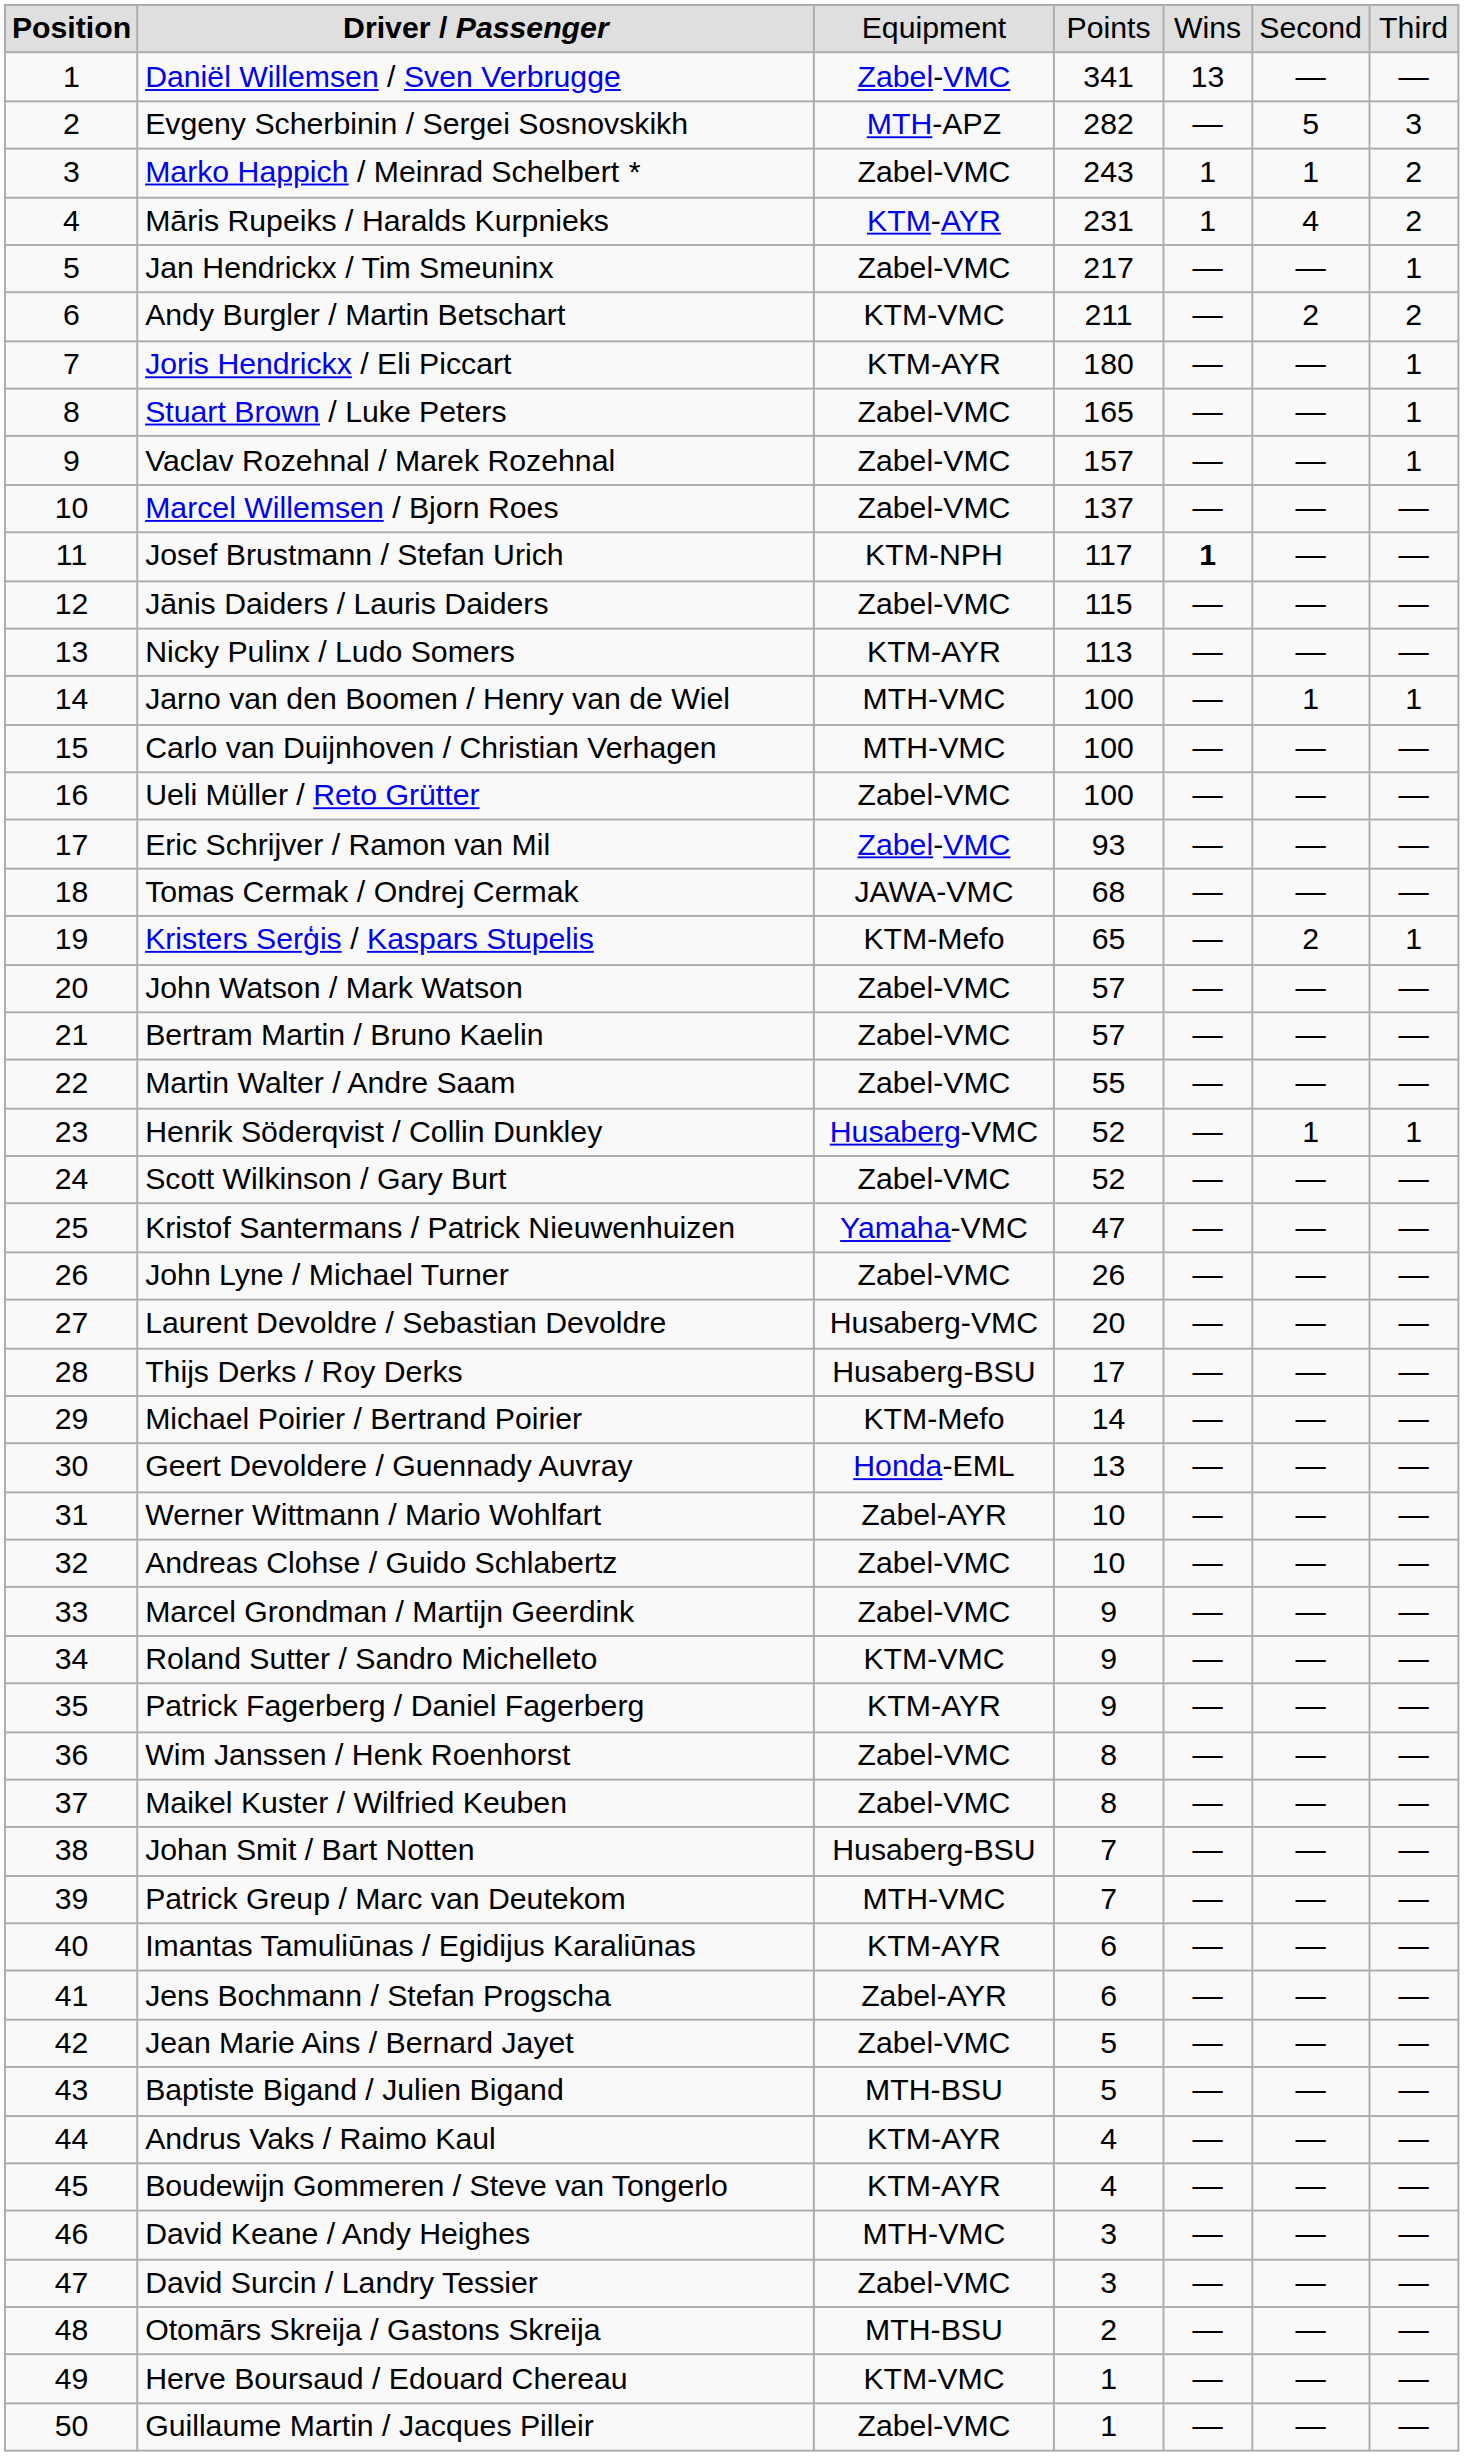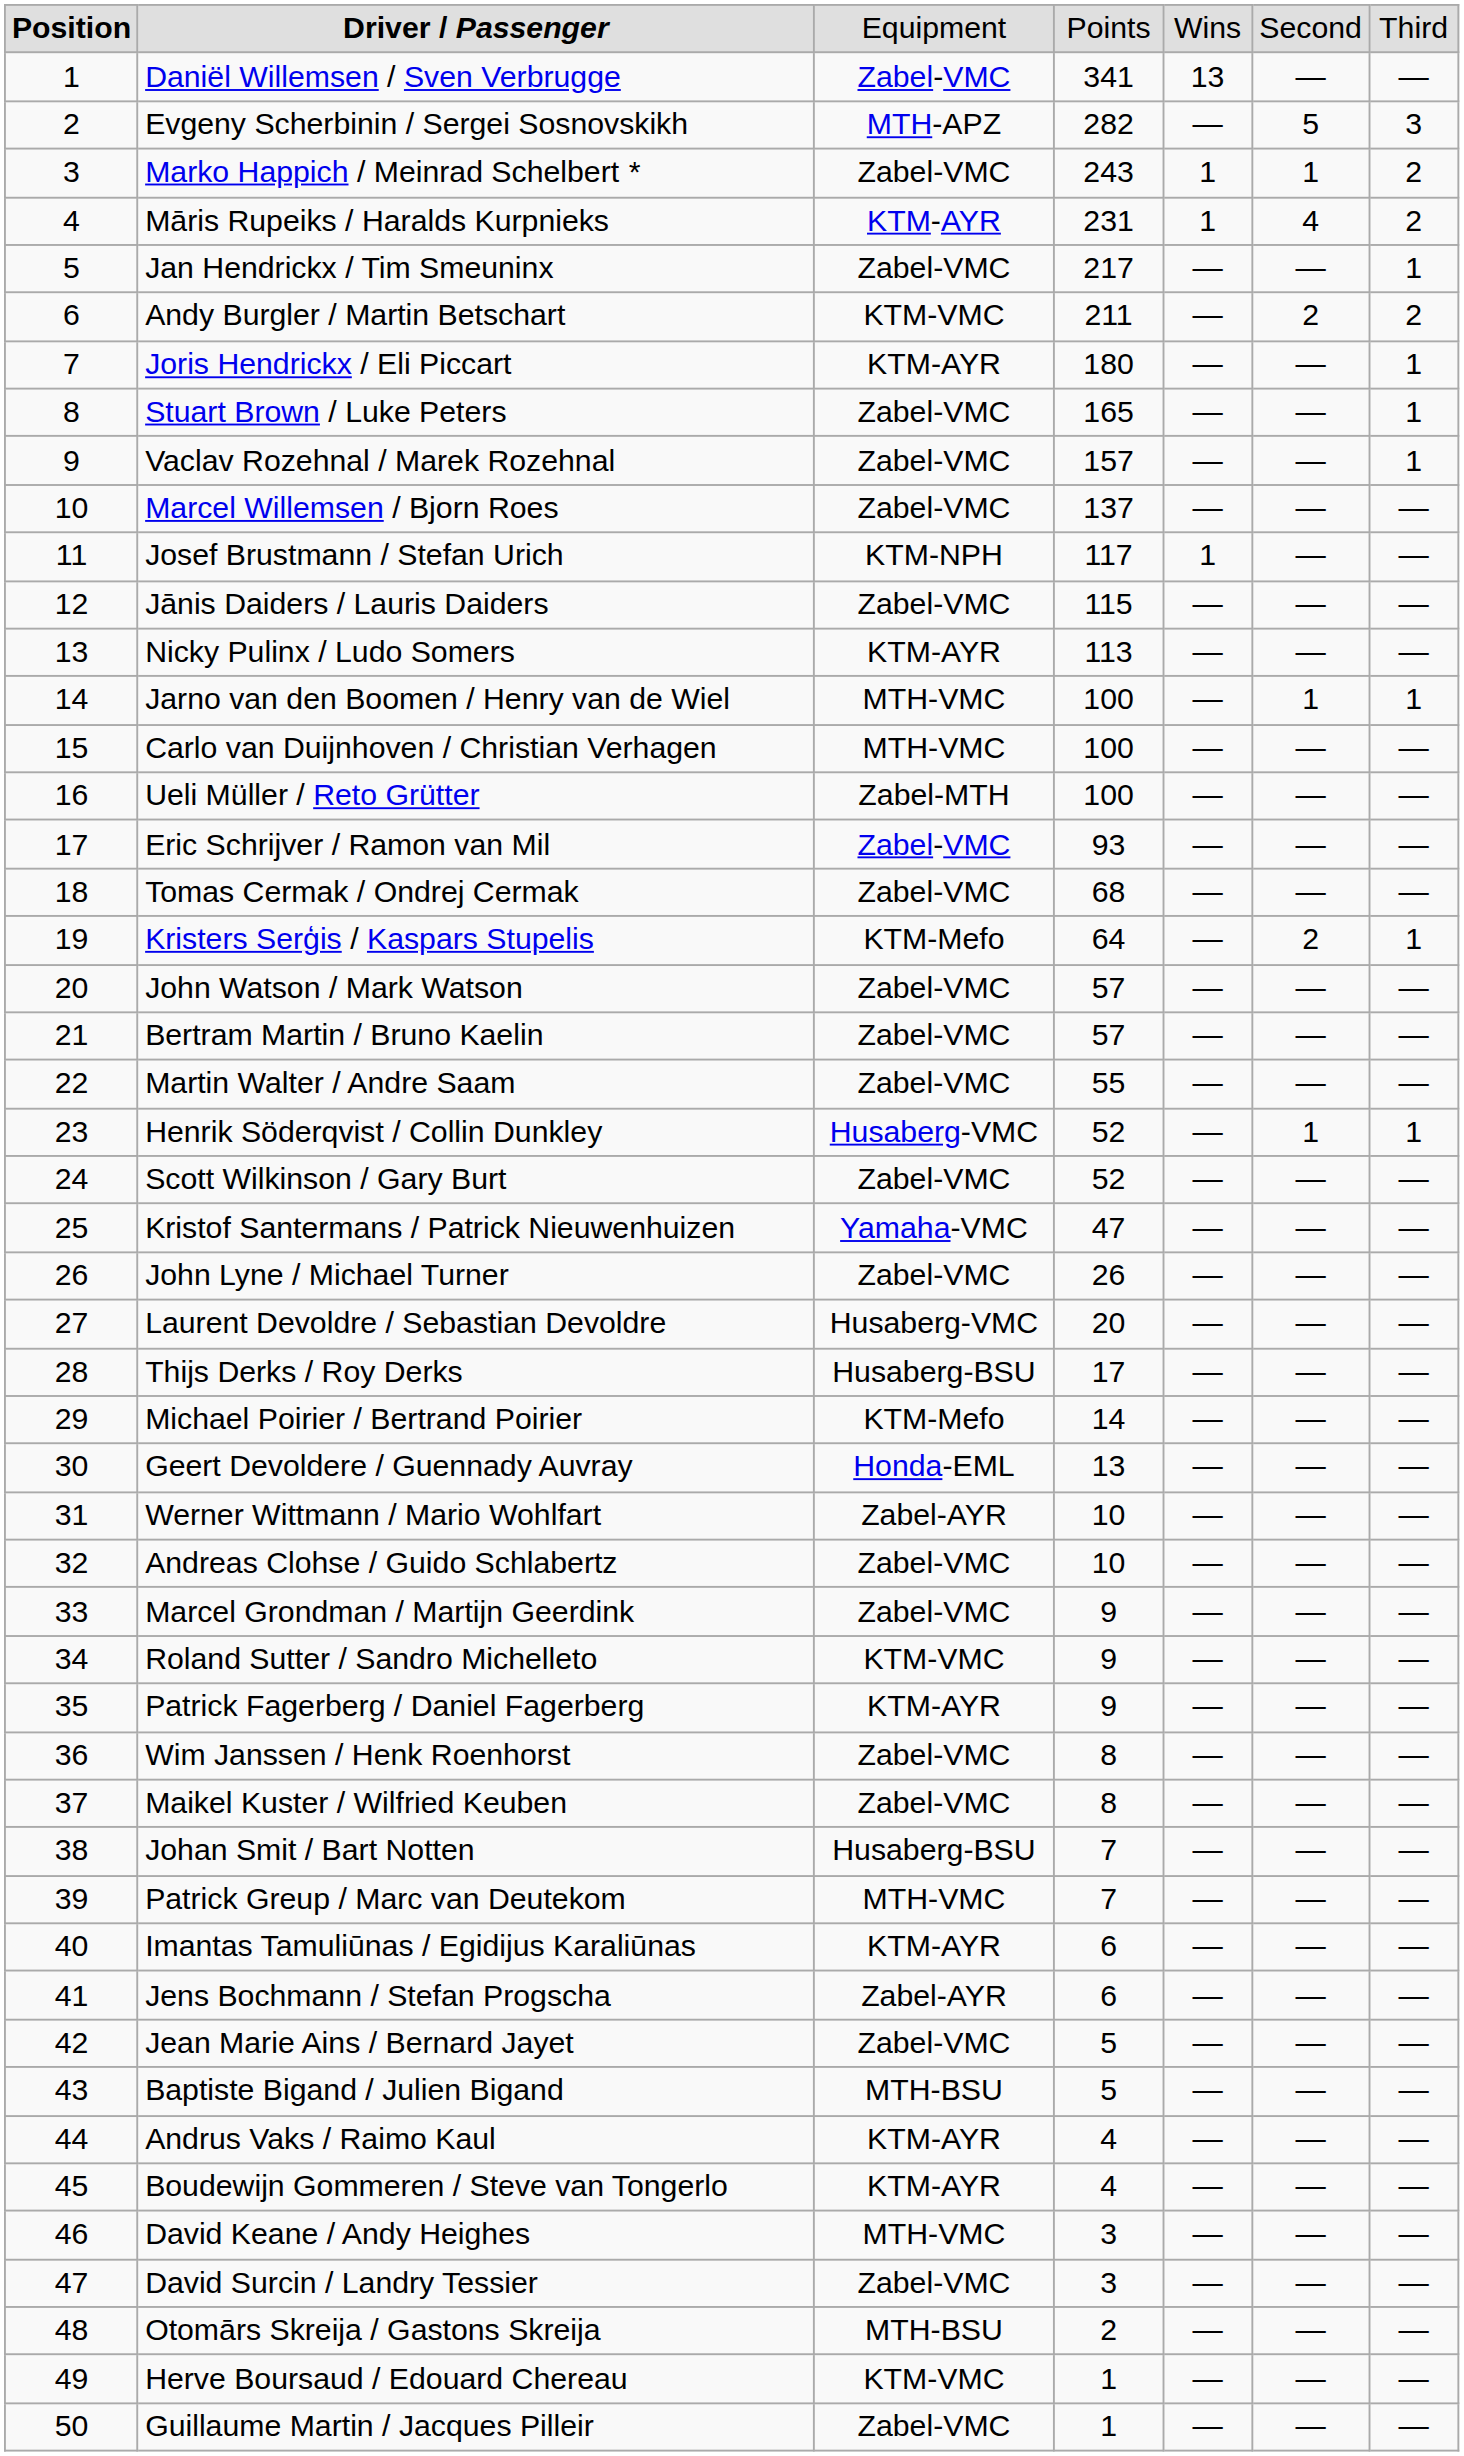Josef Brustmann / Stefan Urich | column 5: bold -> normal
Ueli Müller / Reto Grütter | column 3: Zabel-VMC -> Zabel-MTH
Tomas Cermak / Ondrej Cermak | column 3: JAWA-VMC -> Zabel-VMC
Kristers Serģis / Kaspars Stupelis | column 4: 65 -> 64
